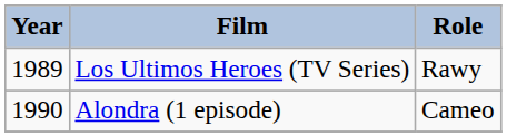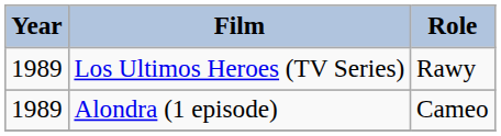Alondra (1 episode) | Year: 1990 -> 1989
